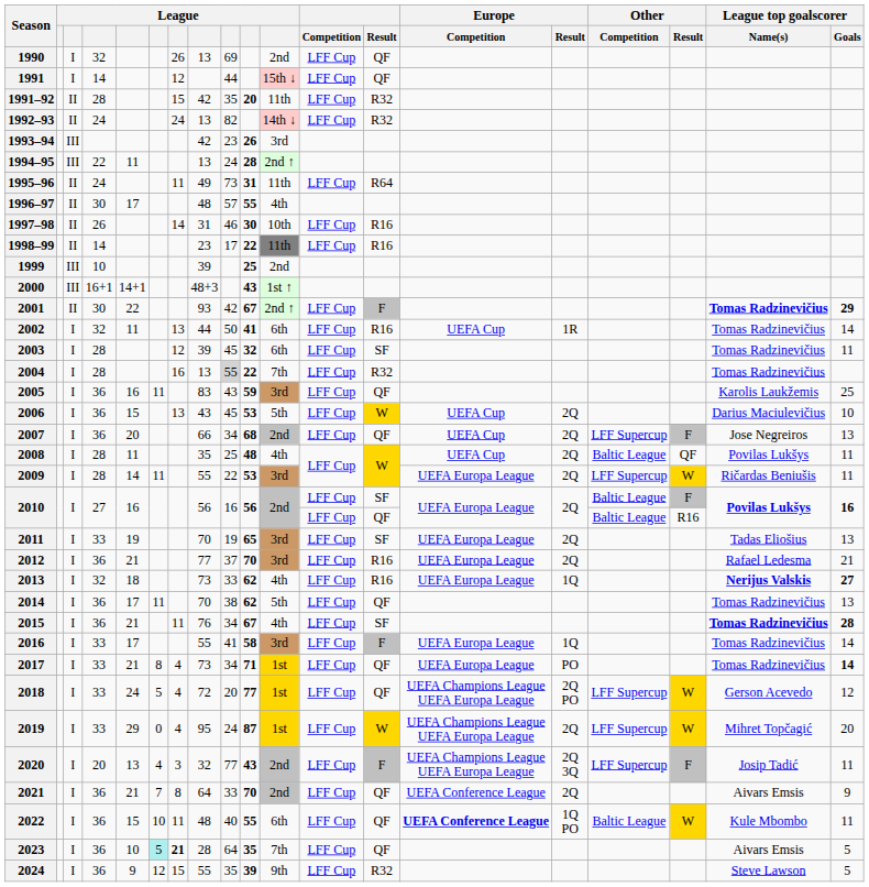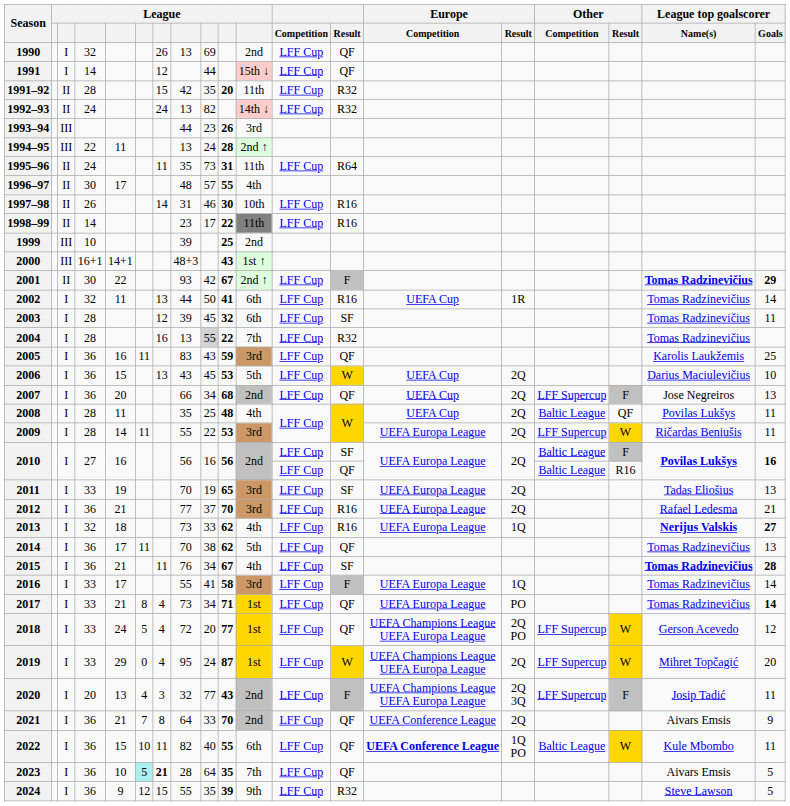1993–94 | column 8: 42 -> 44
1995–96 | column 8: 49 -> 35
2022 | column 8: 48 -> 82
